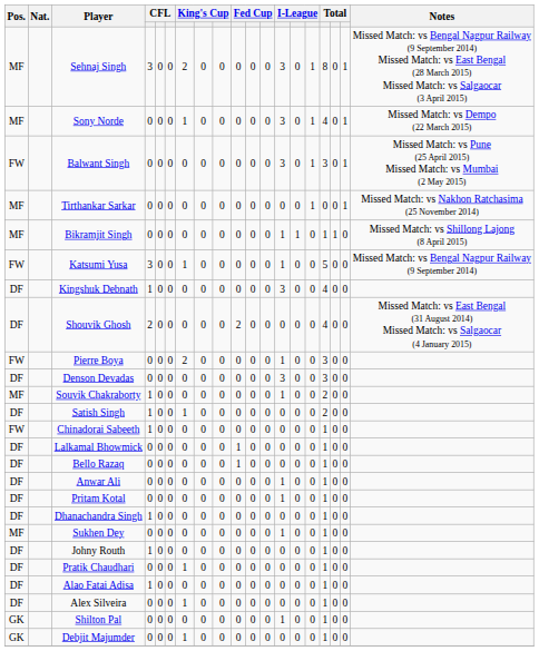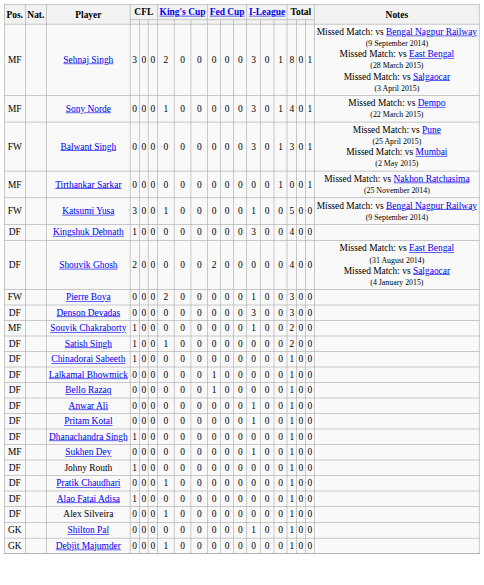- row: MF | Bikramjit Singh | 0 | 0 | 0 | 0 | 0 | 0 | 0 | 0 | 0 | 1 | 1 | 0 | 1 | 1 | 0 | Missed Match: vs Shillong Lajong (8 April 2015)
Chinadorai Sabeeth | Pos.: FW -> DF
